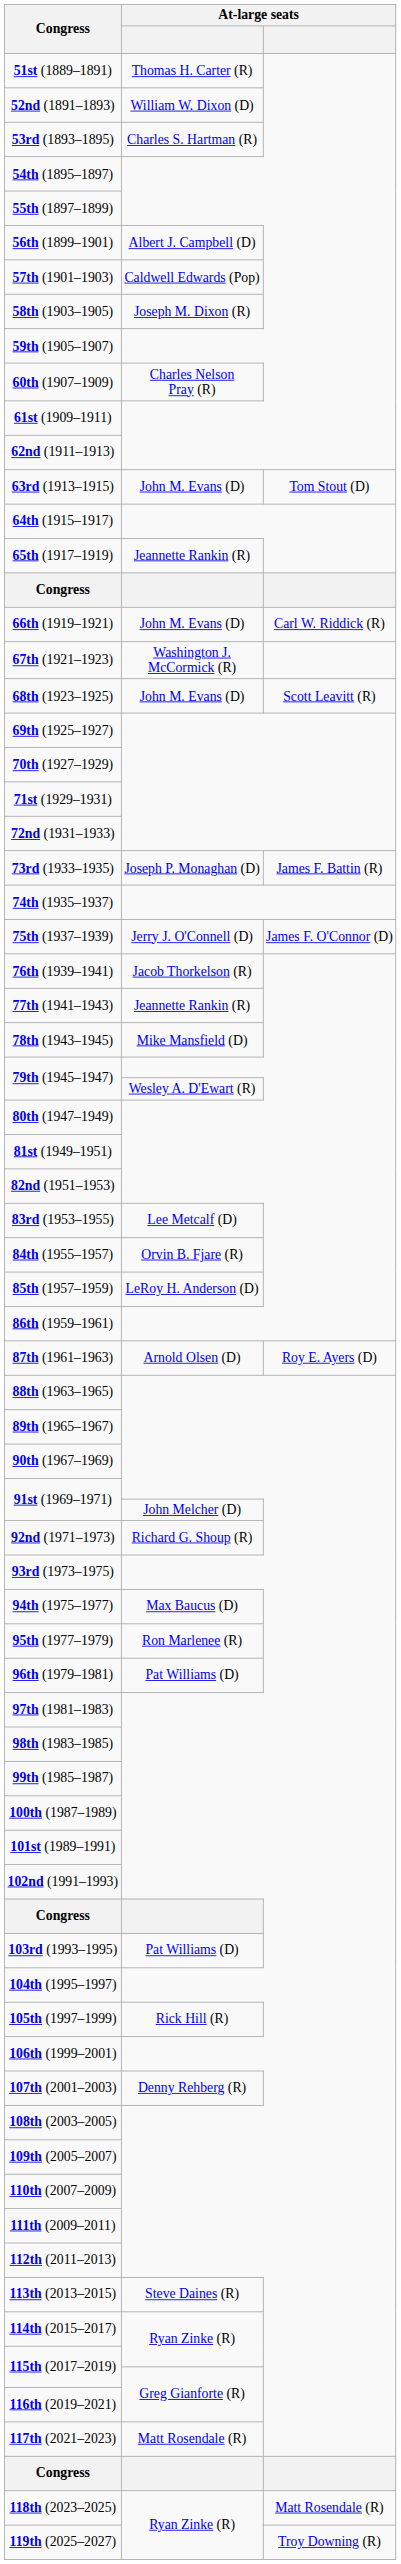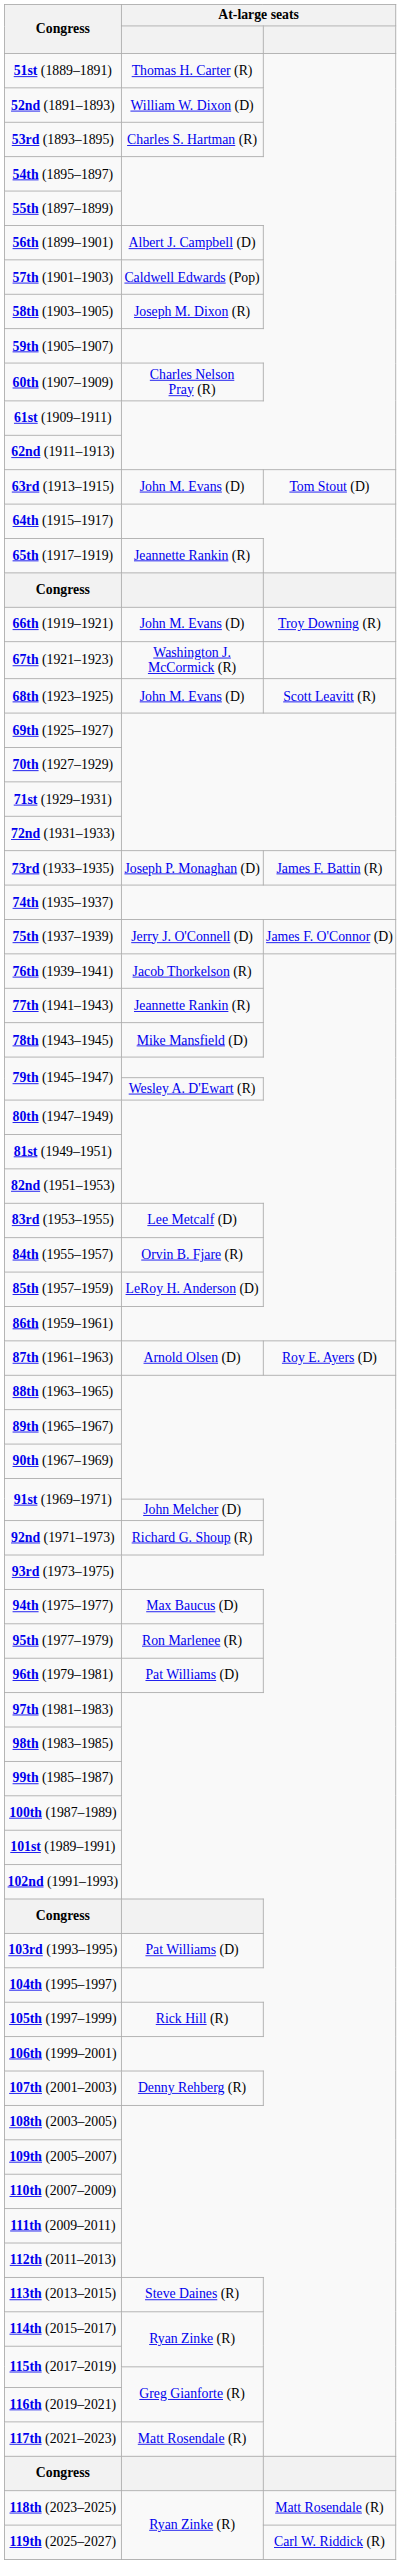66th (1919–1921) | column 3: Carl W. Riddick (R) -> Troy Downing (R)
119th (2025–2027) | column 3: Troy Downing (R) -> Carl W. Riddick (R)
